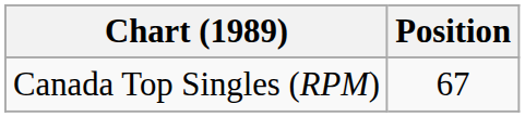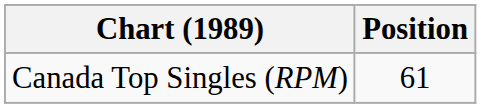Canada Top Singles (RPM) | Position: 67 -> 61
